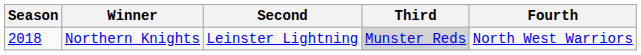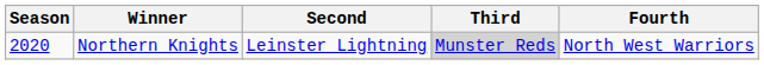Northern Knights | Season: 2018 -> 2020
